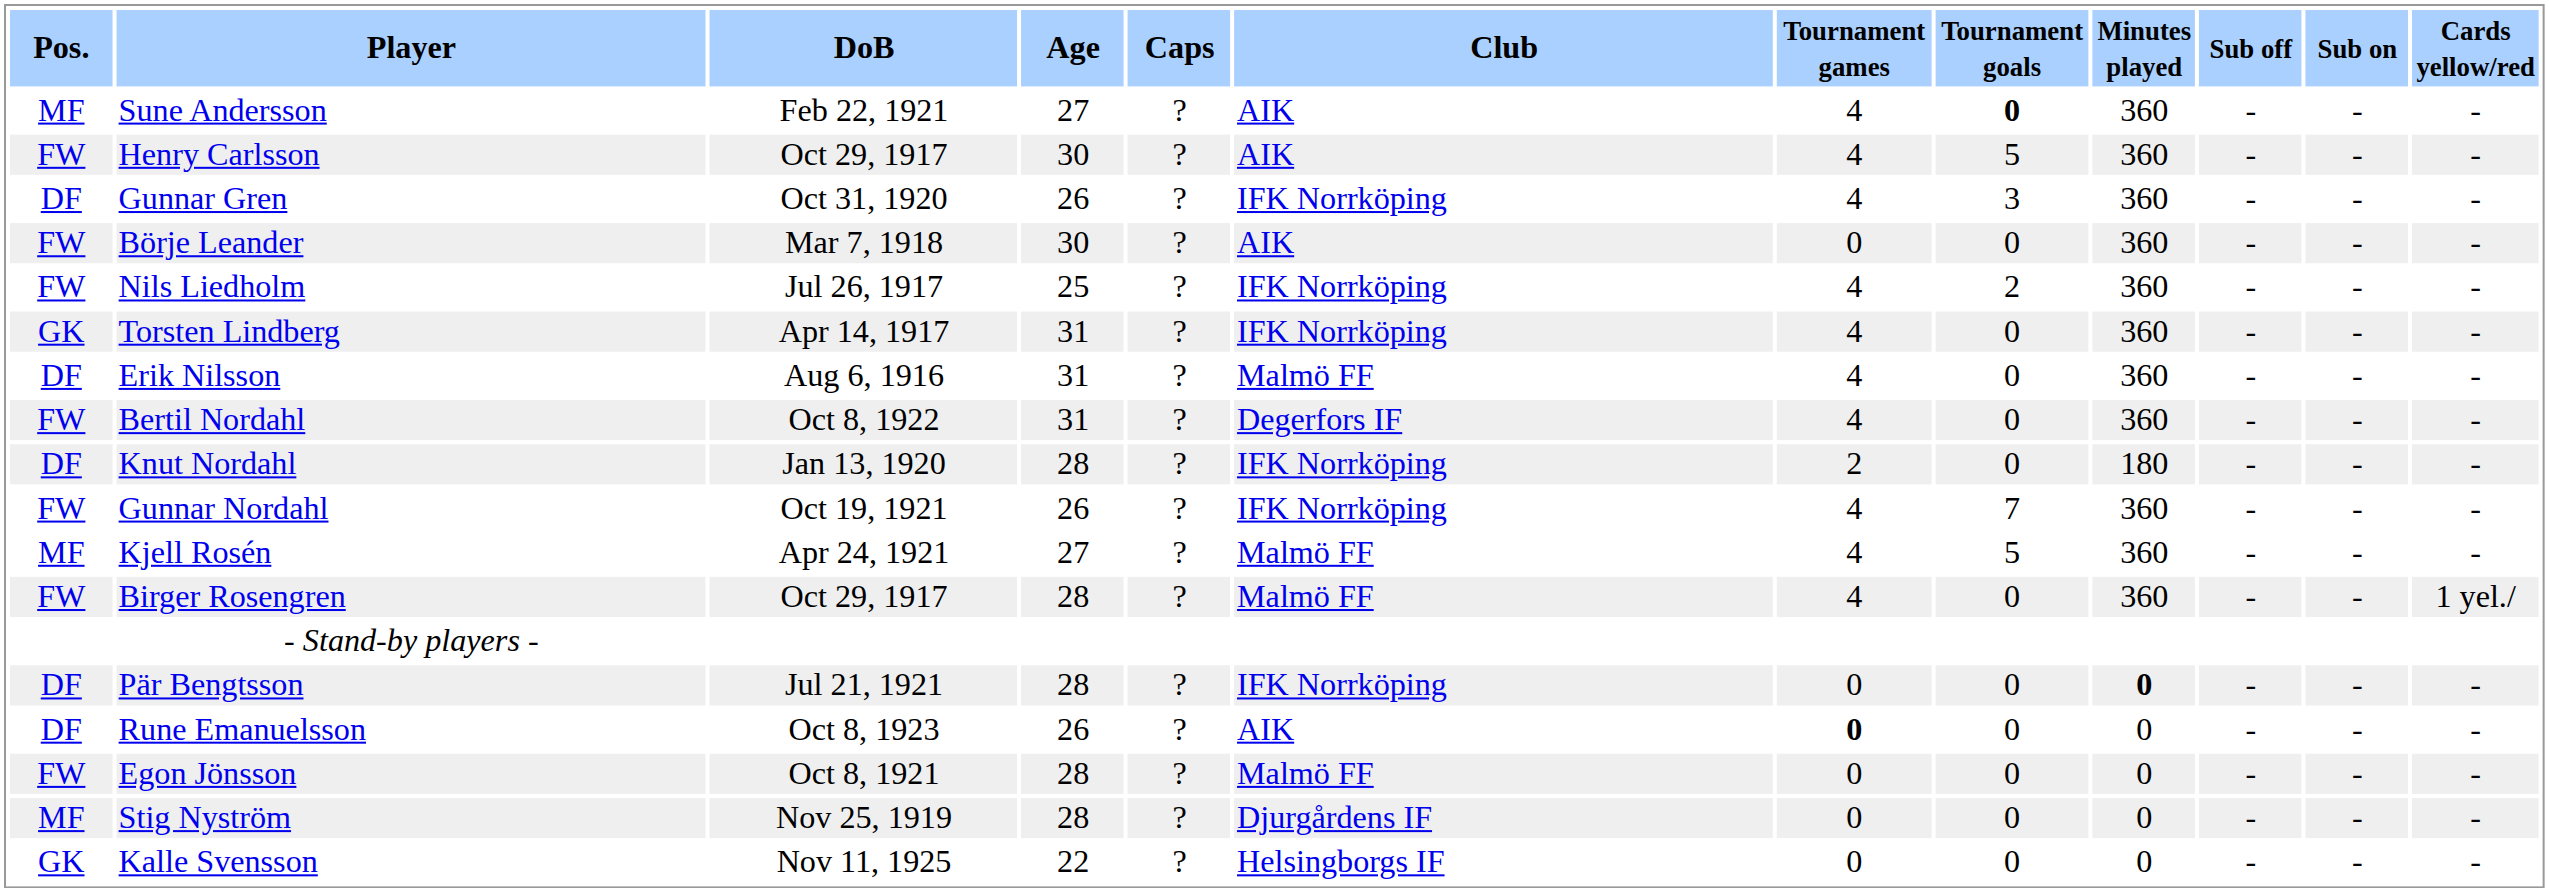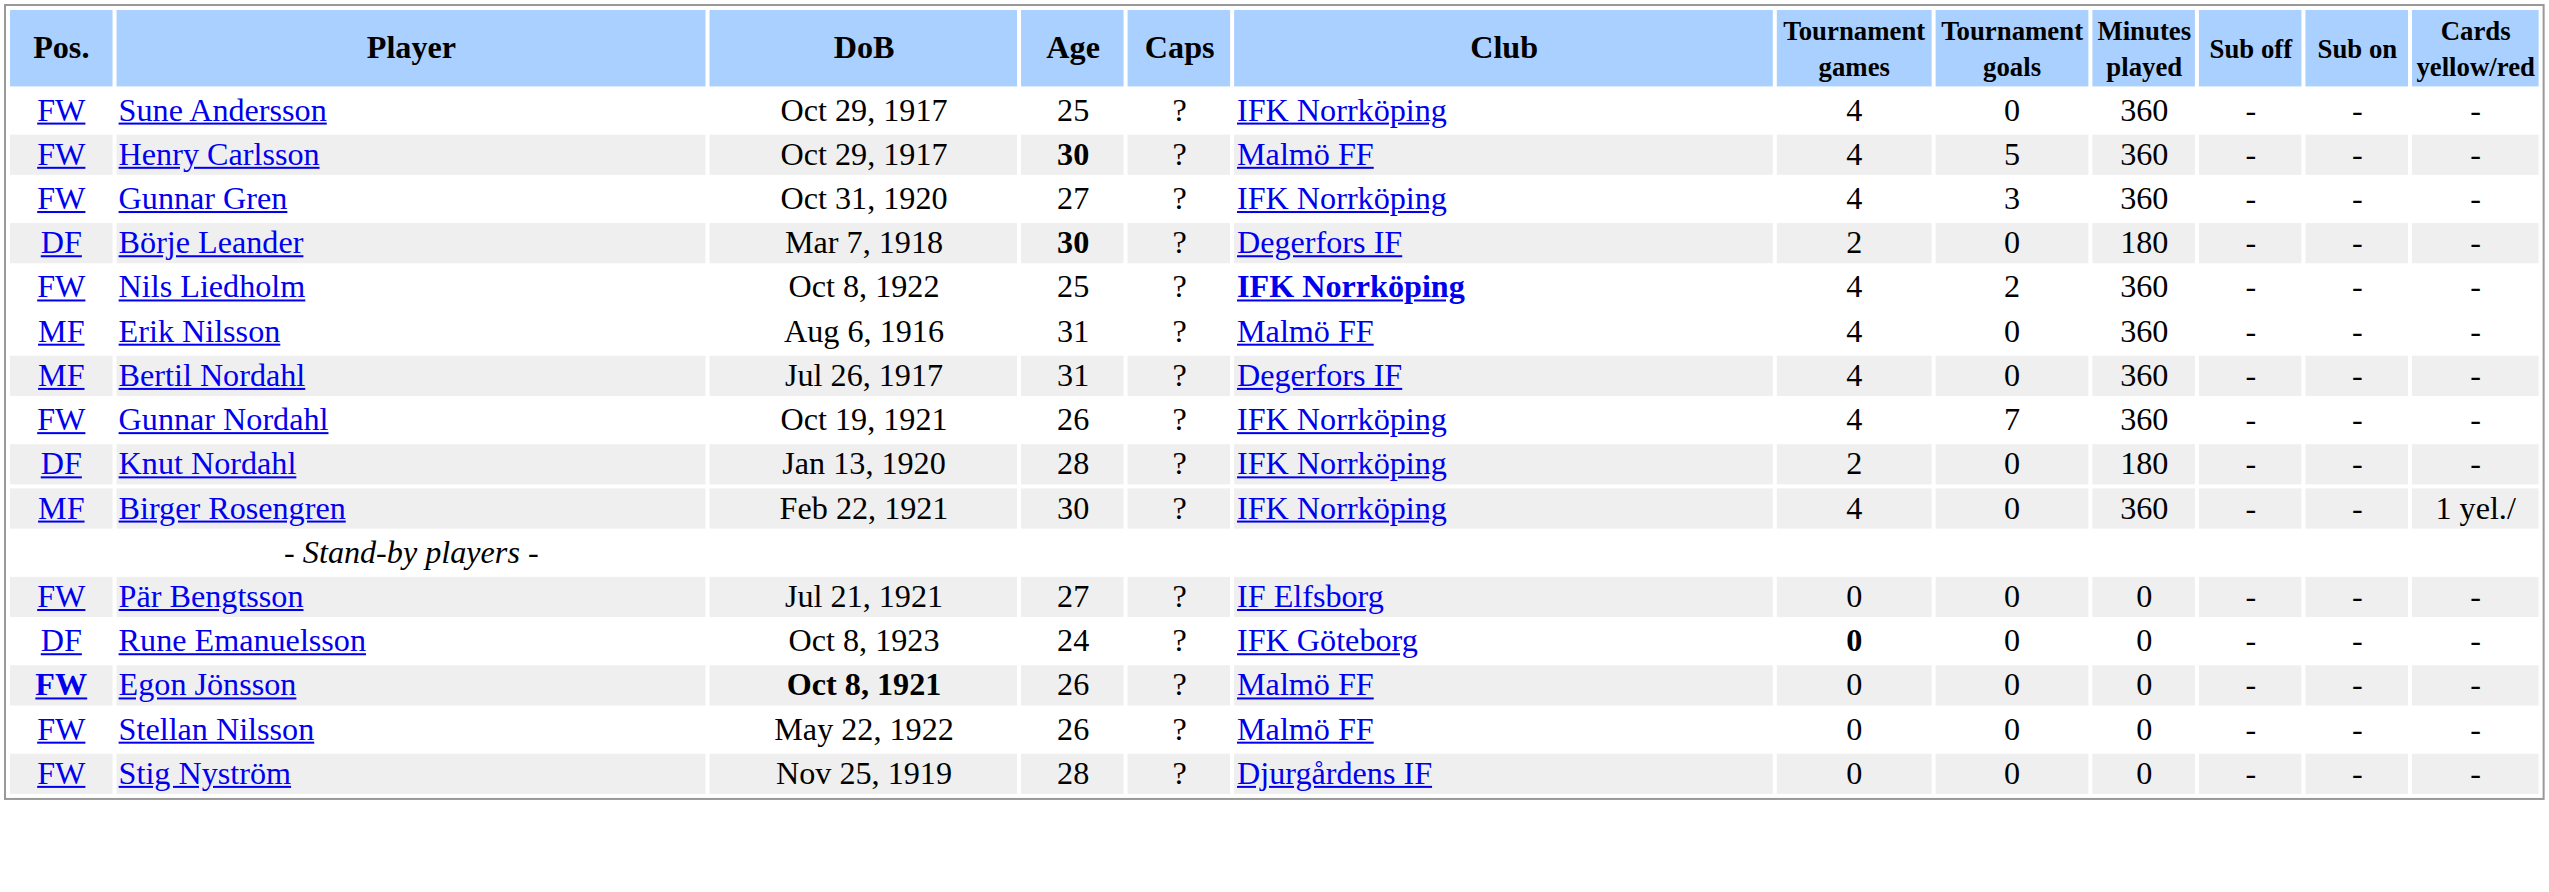Sune Andersson | Pos.: MF -> FW
Sune Andersson | DoB: Feb 22, 1921 -> Oct 29, 1917
Sune Andersson | Age: 27 -> 25
Sune Andersson | Club: AIK -> IFK Norrköping
Sune Andersson | Tournament goals: bold -> normal
Henry Carlsson | Age: normal -> bold
Henry Carlsson | Club: AIK -> Malmö FF
Gunnar Gren | Pos.: DF -> FW
Gunnar Gren | Age: 26 -> 27
Börje Leander | Pos.: FW -> DF
Börje Leander | Age: normal -> bold
Börje Leander | Club: AIK -> Degerfors IF
Börje Leander | Tournament games: 0 -> 2
Börje Leander | Minutes played: 360 -> 180
Nils Liedholm | DoB: Jul 26, 1917 -> Oct 8, 1922
Nils Liedholm | Club: normal -> bold
- row: GK | Torsten Lindberg | Apr 14, 1917 | 31 | ? | IFK Norrköping | 4 | 0 | 360 | - | - | -
Erik Nilsson | Pos.: DF -> MF
Bertil Nordahl | Pos.: FW -> MF
Bertil Nordahl | DoB: Oct 8, 1922 -> Jul 26, 1917
rows swapped: Gunnar Nordahl <-> Knut Nordahl
- row: MF | Kjell Rosén | Apr 24, 1921 | 27 | ? | Malmö FF | 4 | 5 | 360 | - | - | -
Birger Rosengren | Pos.: FW -> MF
Birger Rosengren | DoB: Oct 29, 1917 -> Feb 22, 1921
Birger Rosengren | Age: 28 -> 30
Birger Rosengren | Club: Malmö FF -> IFK Norrköping
Pär Bengtsson | Pos.: DF -> FW
Pär Bengtsson | Age: 28 -> 27
Pär Bengtsson | Club: IFK Norrköping -> IF Elfsborg
Pär Bengtsson | Minutes played: bold -> normal
Rune Emanuelsson | Age: 26 -> 24
Rune Emanuelsson | Club: AIK -> IFK Göteborg
Egon Jönsson | Pos.: normal -> bold
Egon Jönsson | DoB: normal -> bold
Egon Jönsson | Age: 28 -> 26
+ row: FW | Stellan Nilsson | May 22, 1922 | 26 | ? | Malmö FF | 0 | 0 | 0 | - | - | -
Stig Nyström | Pos.: MF -> FW
- row: GK | Kalle Svensson | Nov 11, 1925 | 22 | ? | Helsingborgs IF | 0 | 0 | 0 | - | - | -
